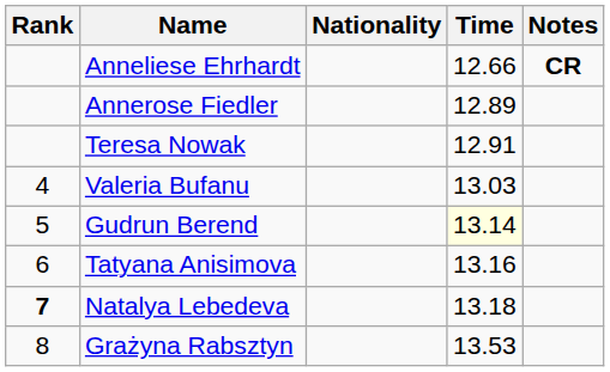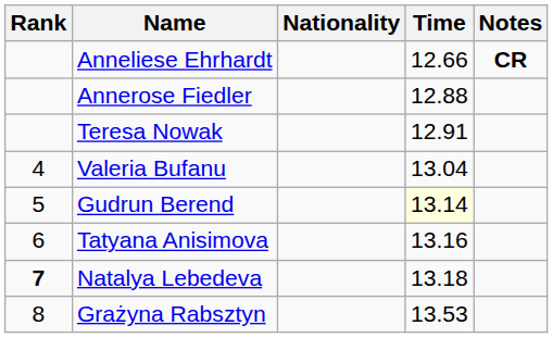Annerose Fiedler | Time: 12.89 -> 12.88
Valeria Bufanu | Time: 13.03 -> 13.04
